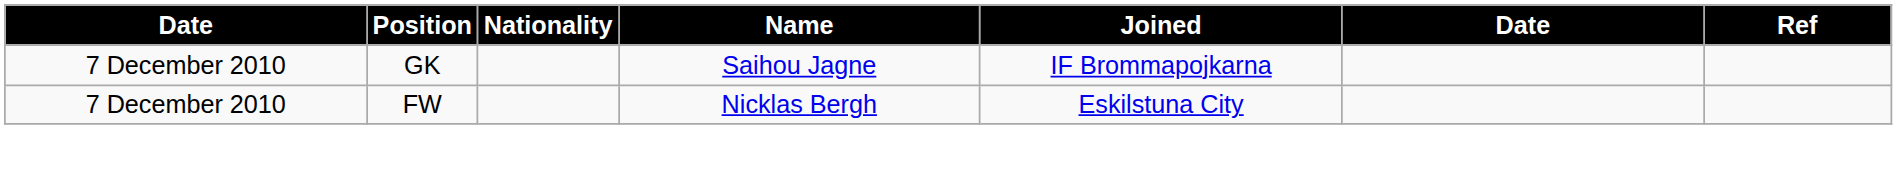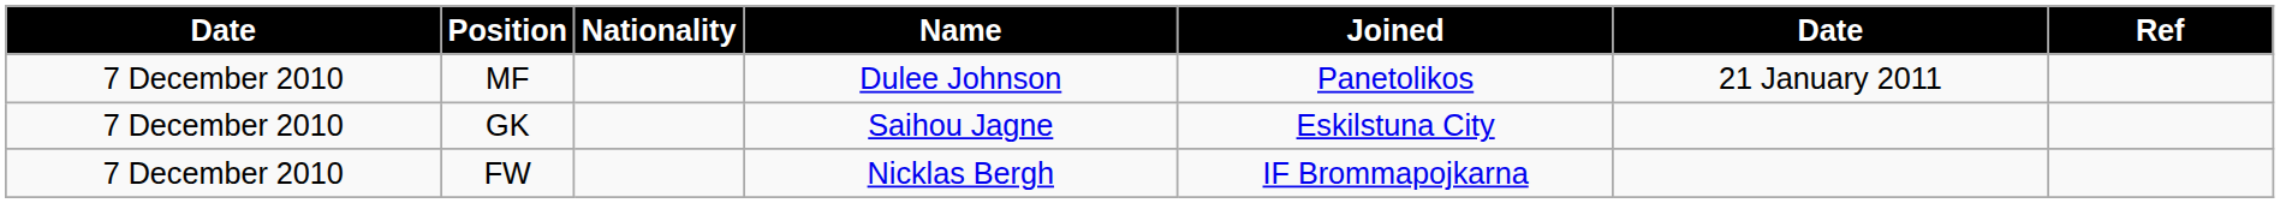+ row: 7 December 2010 | MF | Dulee Johnson | Panetolikos | 21 January 2011
GK | Joined: IF Brommapojkarna -> Eskilstuna City
FW | Joined: Eskilstuna City -> IF Brommapojkarna
